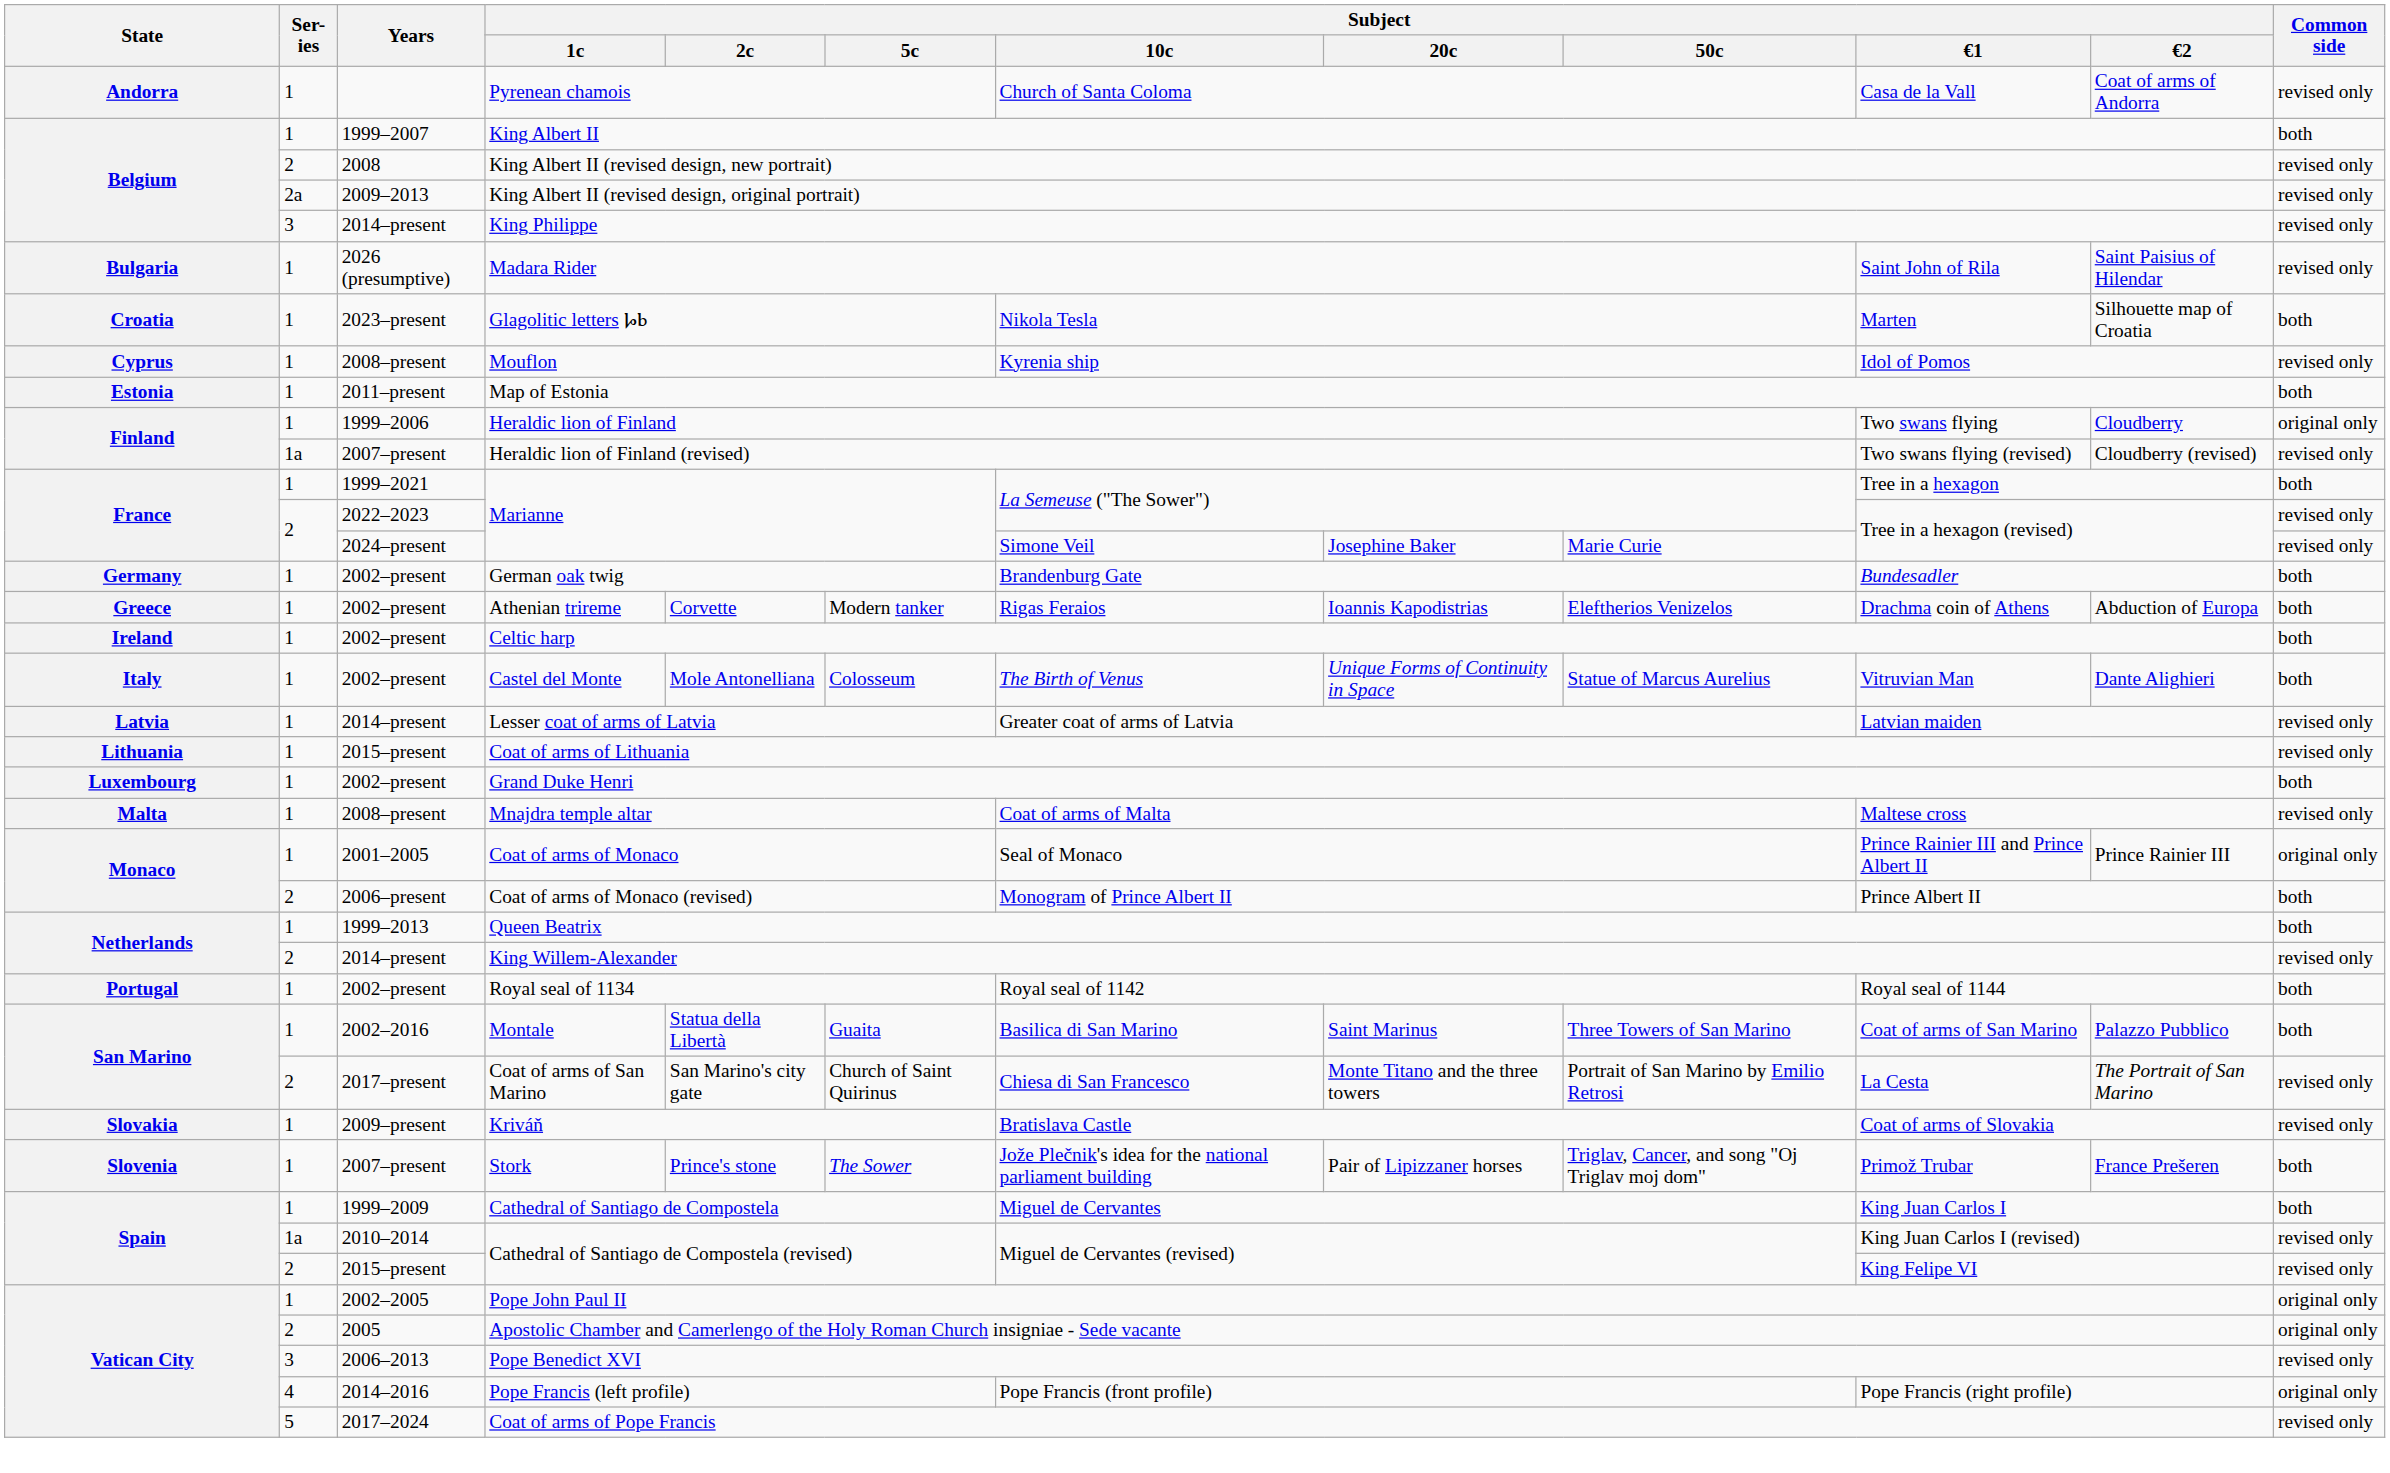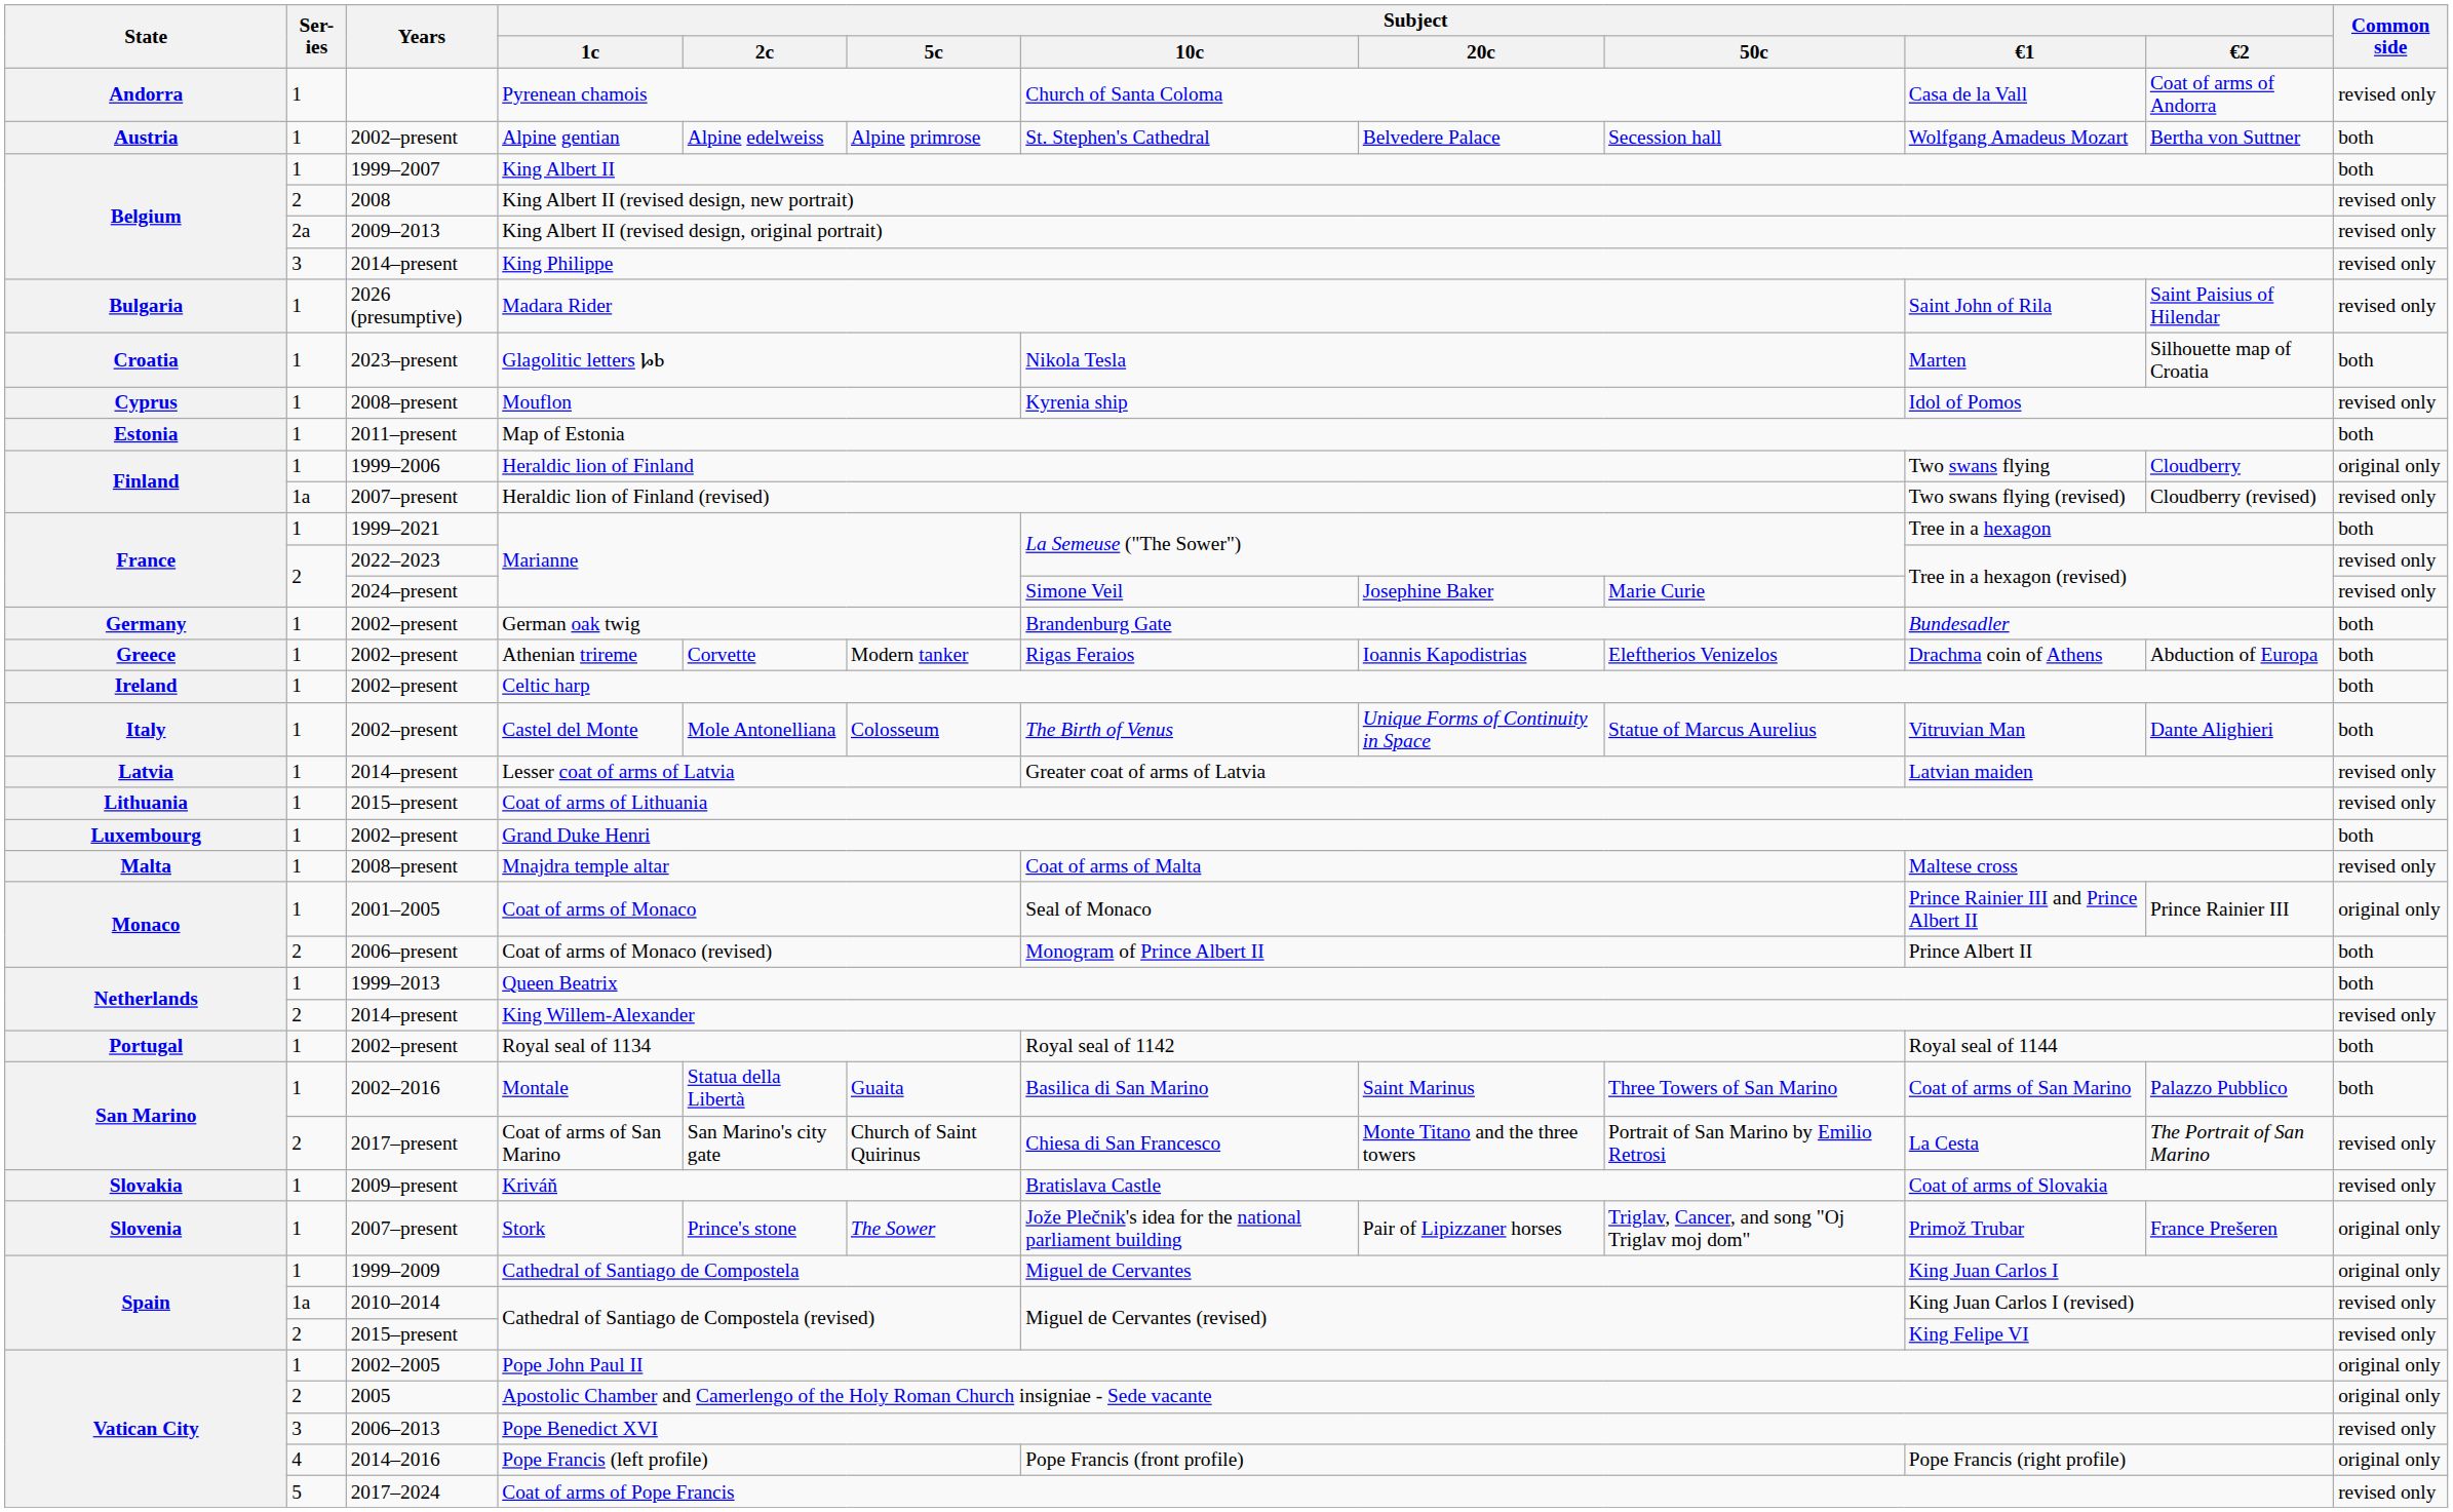+ row: Austria | 1 | 2002–present | Alpine gentian | Alpine edelweiss | Alpine primrose | St. Stephen's Cathedral | Belvedere Palace | Secession hall | Wolfgang Amadeus Mozart | Bertha von Suttner | both
Stork | Common side: both -> original only
Cathedral of Santiago de Compostela | Common side: both -> original only
